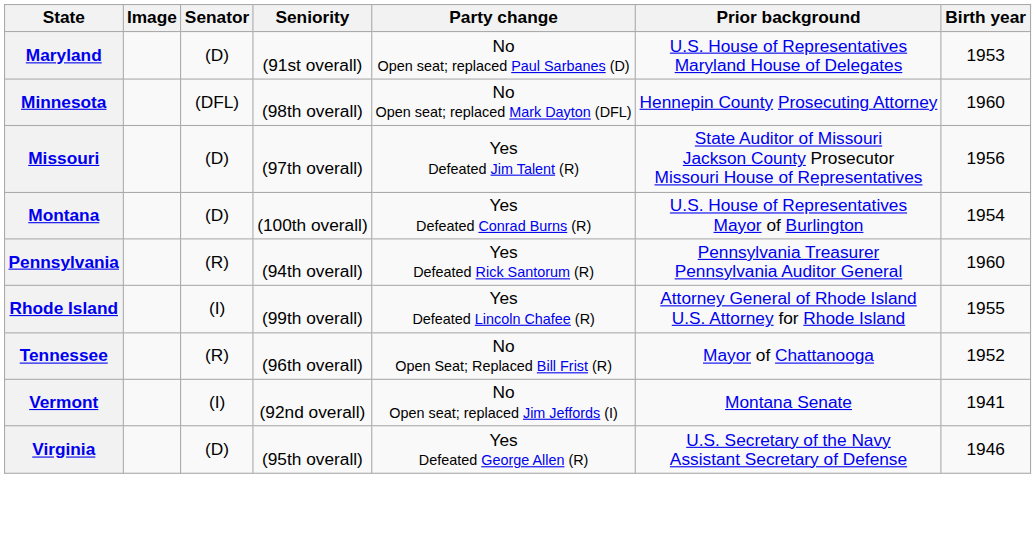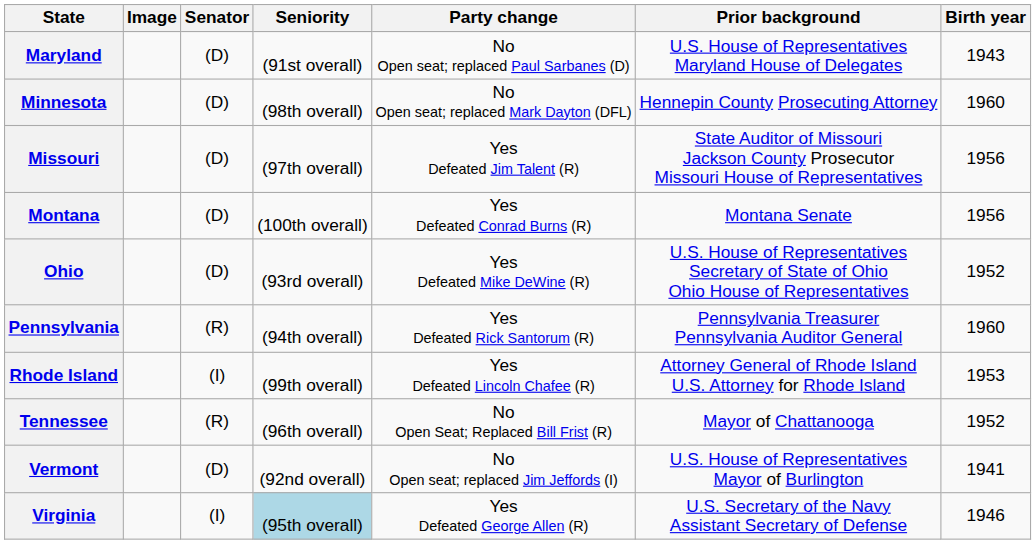Maryland | Birth year: 1953 -> 1943
Minnesota | Senator: (DFL) -> (D)
Montana | Prior background: U.S. House of Representatives Mayor of Burlington -> Montana Senate
Montana | Birth year: 1954 -> 1956
+ row: Ohio | (D) | (93rd overall) | Yes Defeated Mike DeWine (R) | U.S. House of Representatives Secretary of State of Ohio Ohio House of Representatives | 1952
Rhode Island | Birth year: 1955 -> 1953
Vermont | Senator: (I) -> (D)
Vermont | Prior background: Montana Senate -> U.S. House of Representatives Mayor of Burlington
Virginia | Senator: (D) -> (I)
Virginia | Seniority: no background -> lightblue background
